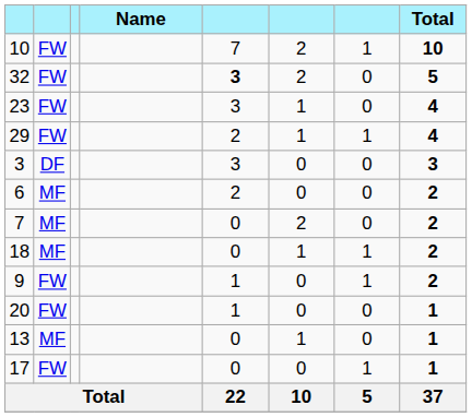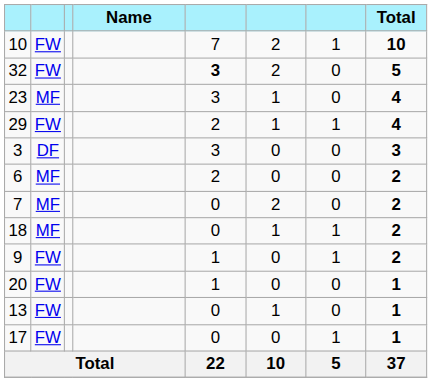23 | column 2: FW -> MF
13 | column 2: MF -> FW
